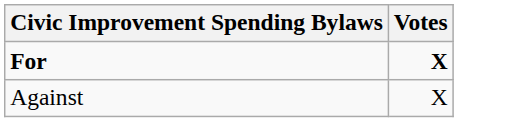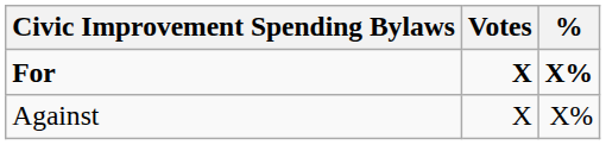+ column: % | X% | X%
